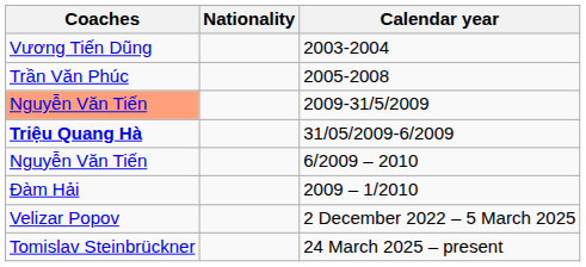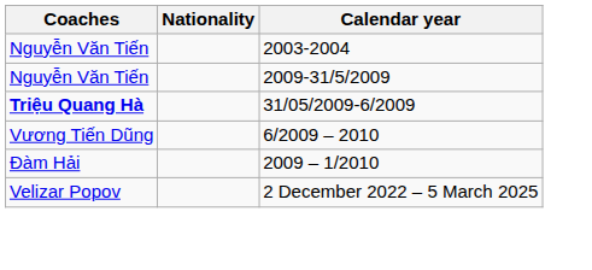2003-2004 | Coaches: Vương Tiến Dũng -> Nguyễn Văn Tiến
- row: Trần Văn Phúc | 2005-2008
2009-31/5/2009 | Coaches: lightsalmon background -> no background
6/2009 – 2010 | Coaches: Nguyễn Văn Tiến -> Vương Tiến Dũng
- row: Tomislav Steinbrückner | 24 March 2025 – present
